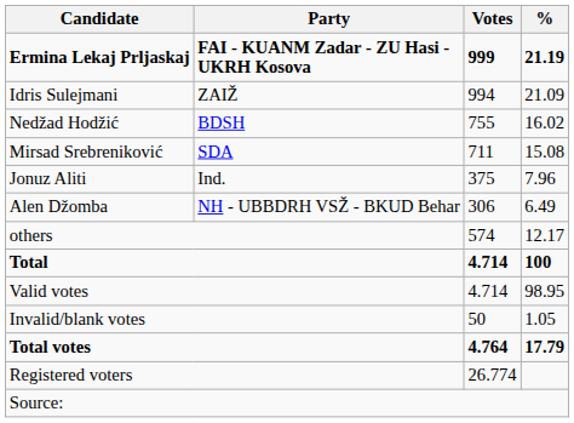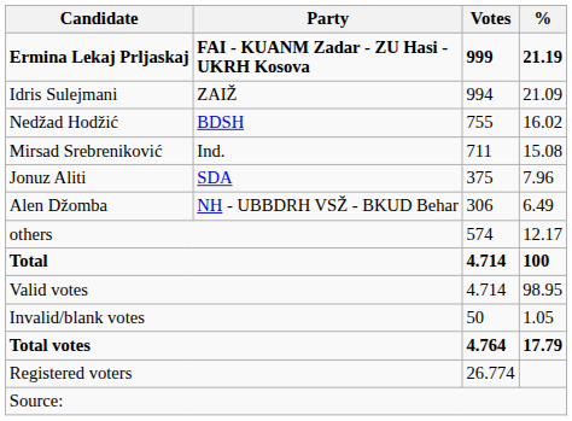Mirsad Srebreniković | Party: SDA -> Ind.
Jonuz Aliti | Party: Ind. -> SDA
